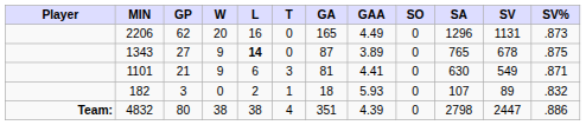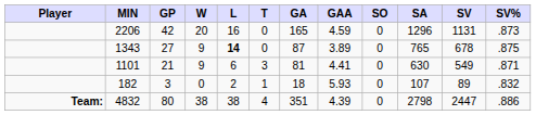2206 | GP: 62 -> 42
2206 | GAA: 4.49 -> 4.59
